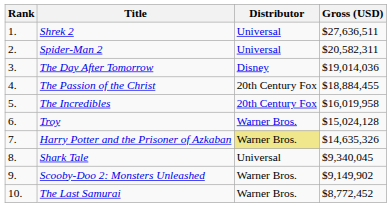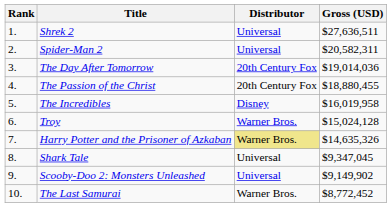The Day After Tomorrow | Distributor: Disney -> 20th Century Fox
The Passion of the Christ | Gross (USD): $18,884,455 -> $18,880,455
The Incredibles | Distributor: 20th Century Fox -> Disney
Shark Tale | Gross (USD): $9,340,045 -> $9,347,045
Scooby-Doo 2: Monsters Unleashed | Distributor: Warner Bros. -> Universal
